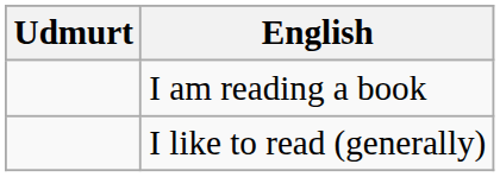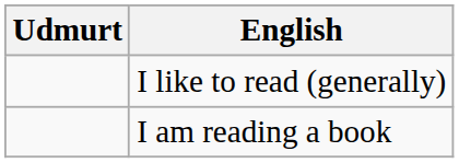rows swapped: I like to read (generally) <-> I am reading a book
